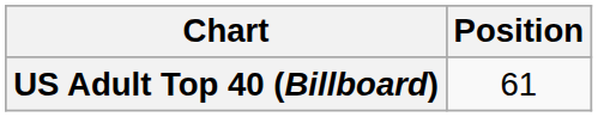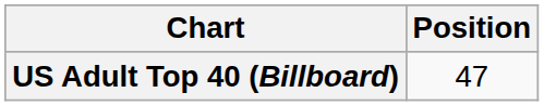US Adult Top 40 (Billboard) | Position: 61 -> 47
